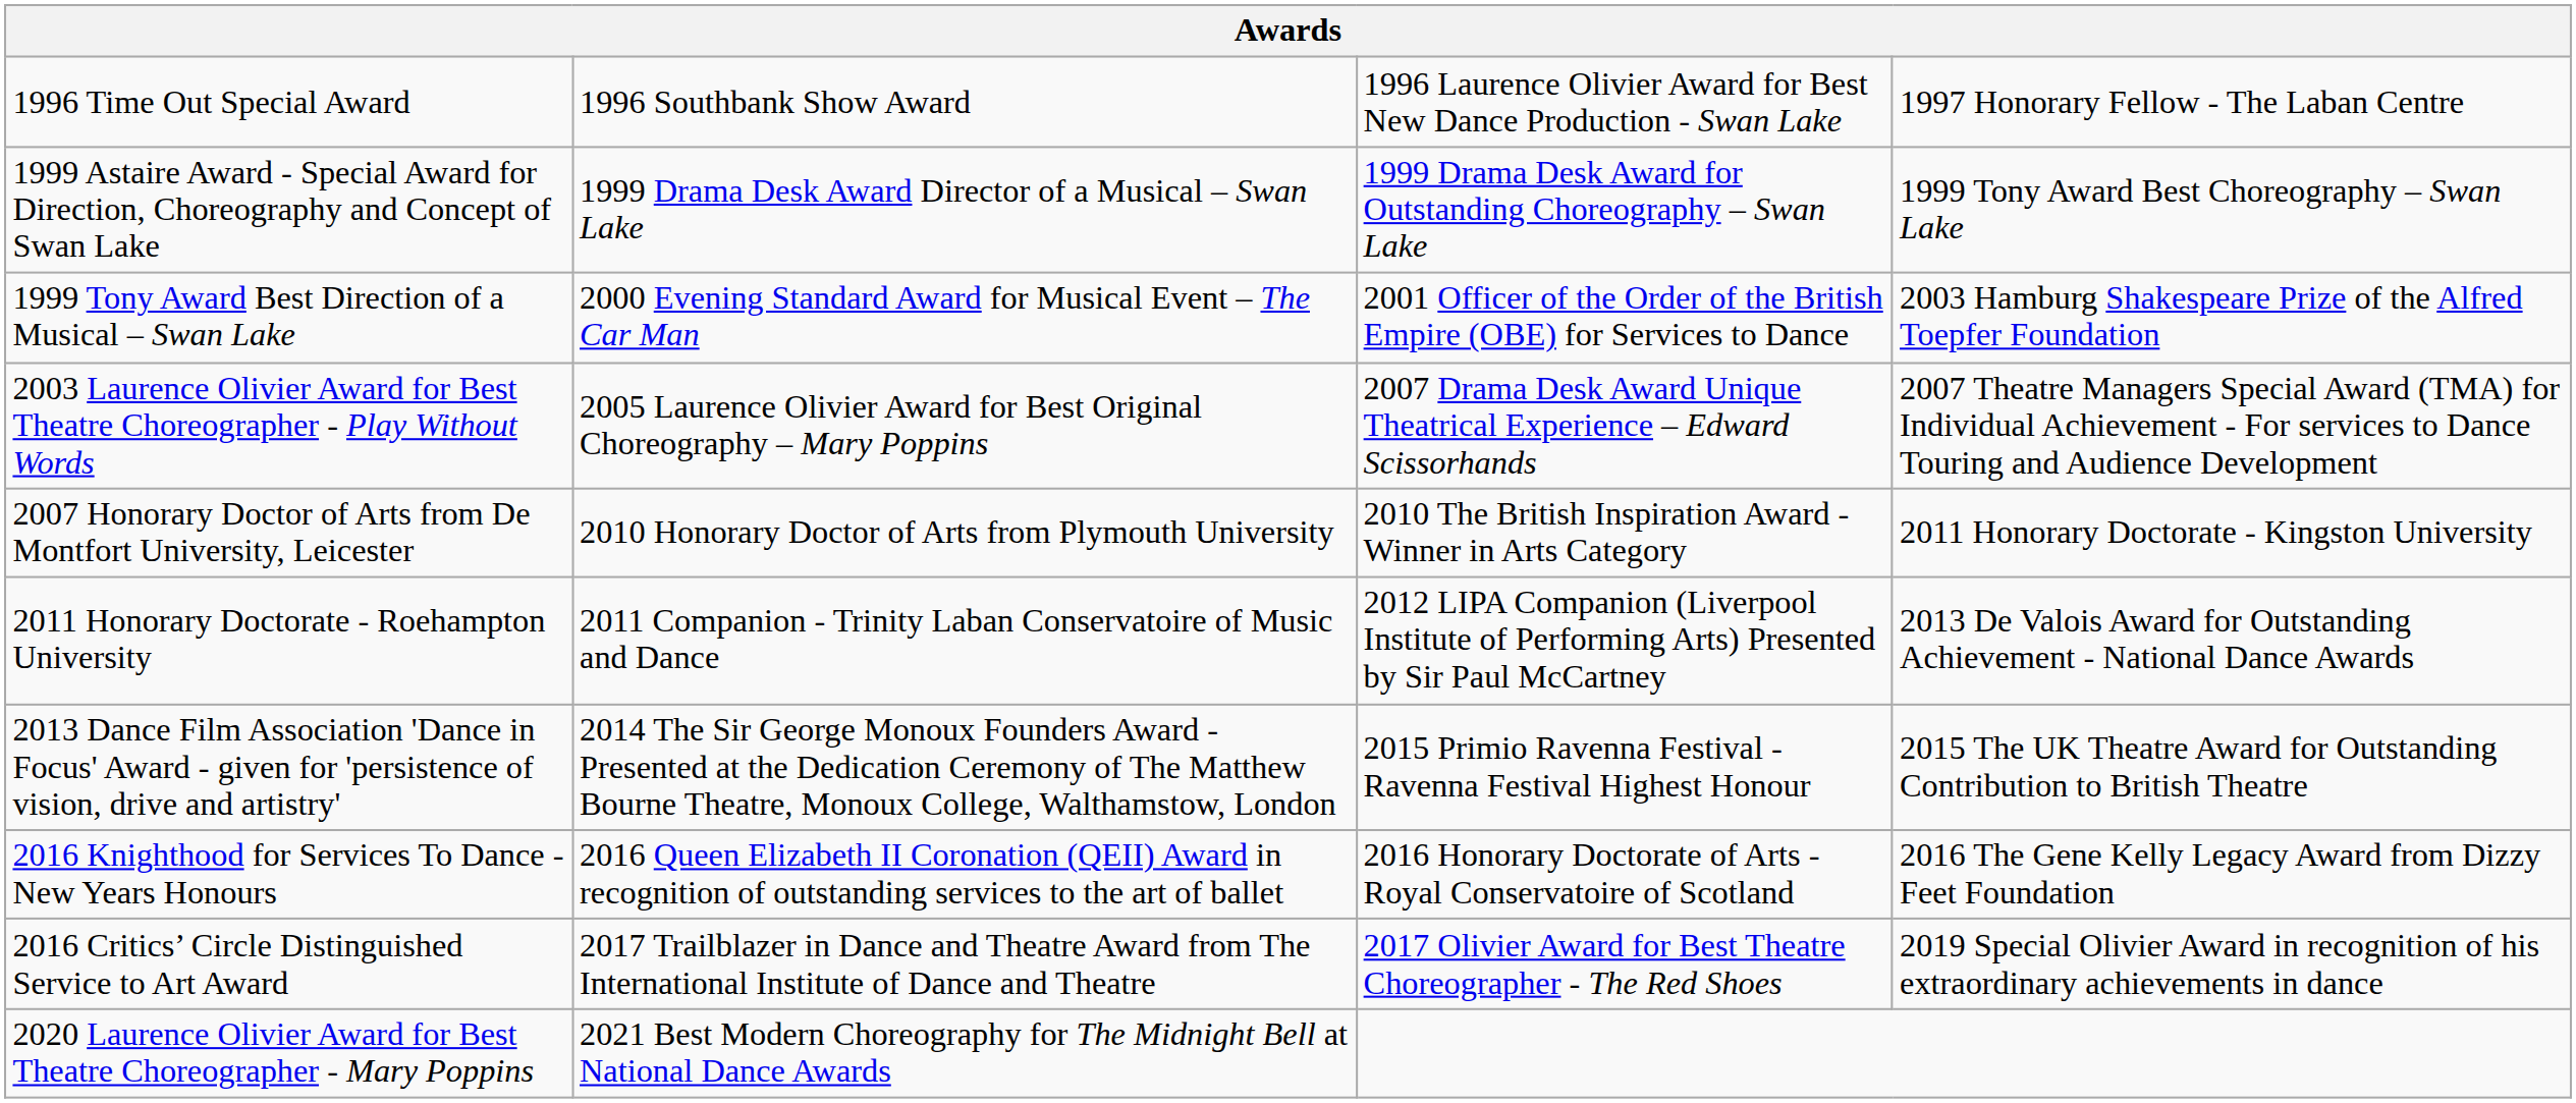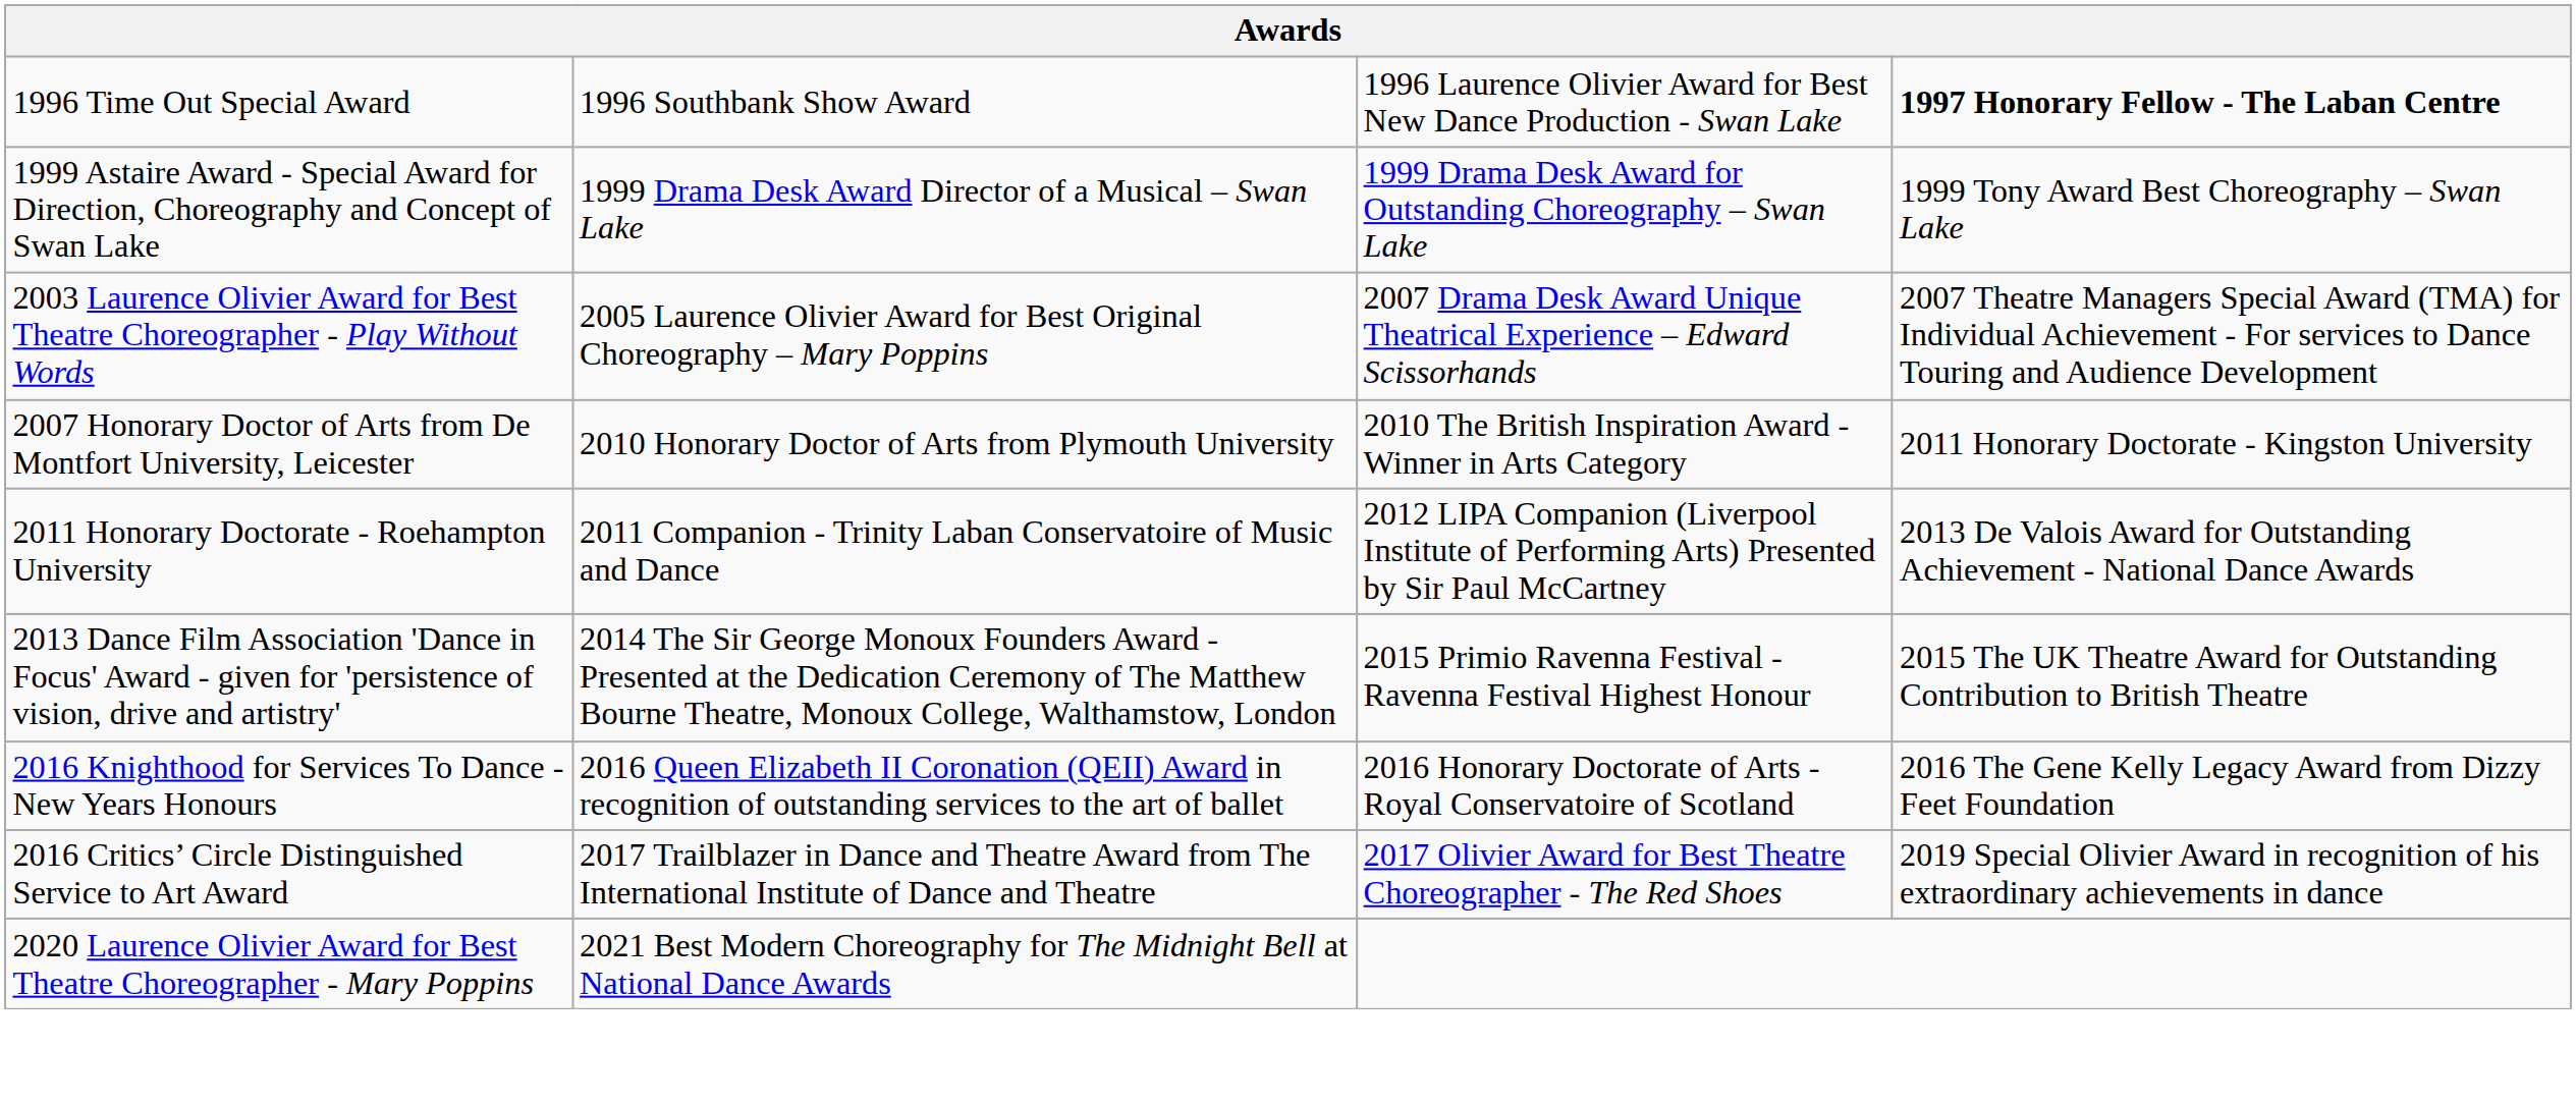1996 Time Out Special Award | column 4: normal -> bold
- row: 1999 Tony Award Best Direction of a Musical – Swan Lake | 2000 Evening Standard Award for Musical Event – The Car Man | 2001 Officer of the Order of the British Empire (OBE) for Services to Dance | 2003 Hamburg Shakespeare Prize of the Alfred Toepfer Foundation
